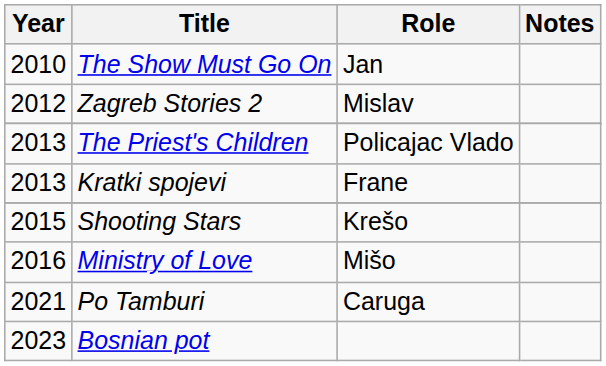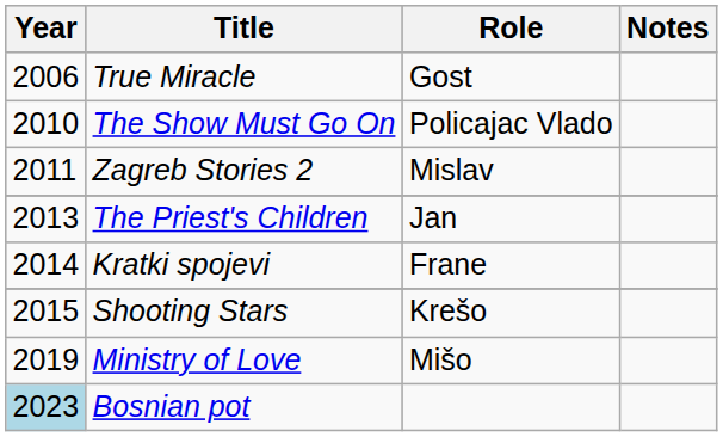+ row: 2006 | True Miracle | Gost
The Show Must Go On | Role: Jan -> Policajac Vlado
Zagreb Stories 2 | Year: 2012 -> 2011
The Priest's Children | Role: Policajac Vlado -> Jan
Kratki spojevi | Year: 2013 -> 2014
Ministry of Love | Year: 2016 -> 2019
- row: 2021 | Po Tamburi | Caruga
Bosnian pot | Year: no background -> lightblue background
